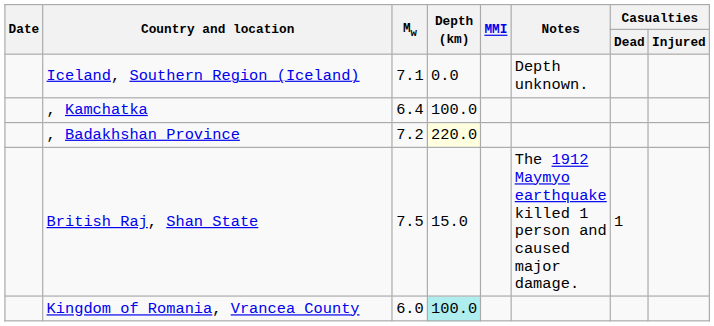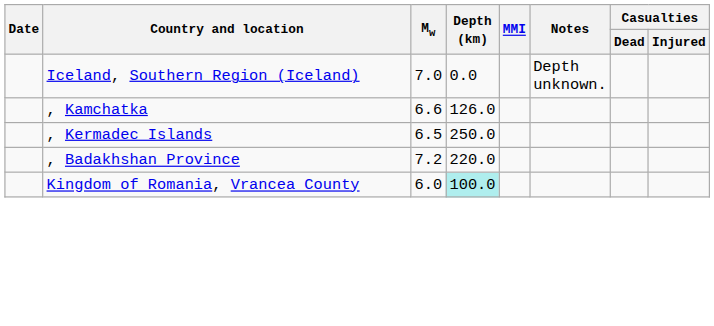Iceland, Southern Region (Iceland) | Mw: 7.1 -> 7.0
, Kamchatka | Mw: 6.4 -> 6.6
, Kamchatka | Depth (km): 100.0 -> 126.0
+ row: , Kermadec Islands | 6.5 | 250.0
, Badakhshan Province | Depth (km): lightyellow background -> no background
- row: British Raj, Shan State | 7.5 | 15.0 | The 1912 Maymyo earthquake killed 1 person and caused major damage. | 1
